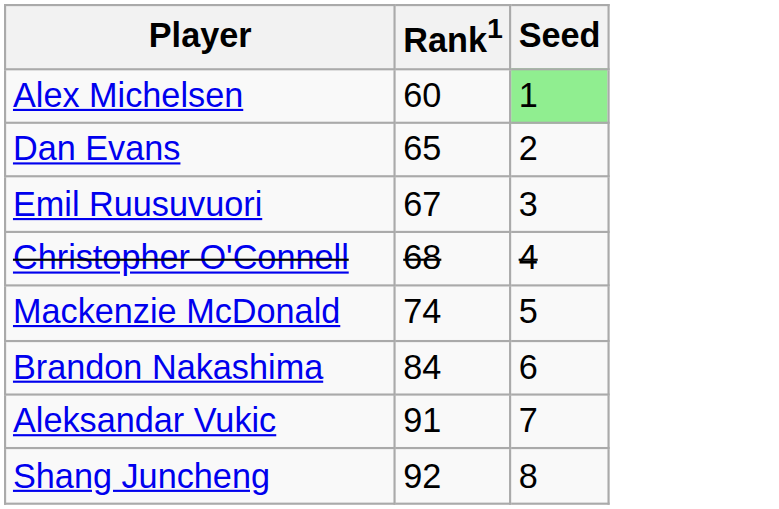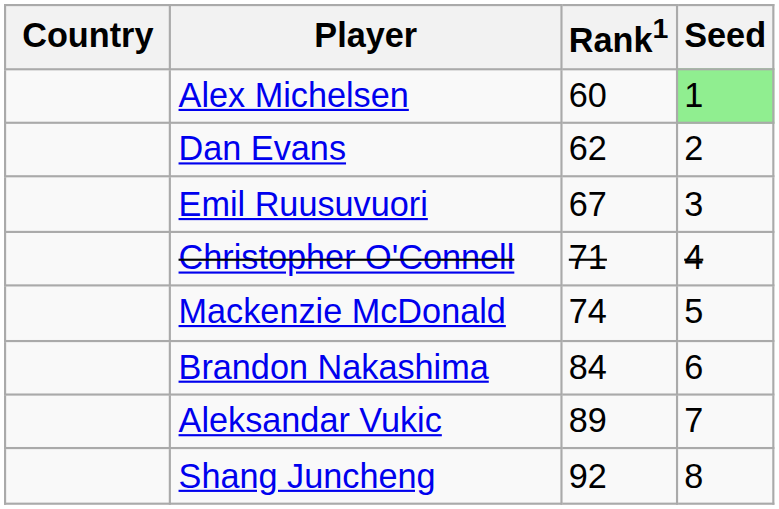+ column: Country
Dan Evans | Rank1: 65 -> 62
Christopher O'Connell | Rank1: 68 -> 71
Aleksandar Vukic | Rank1: 91 -> 89
